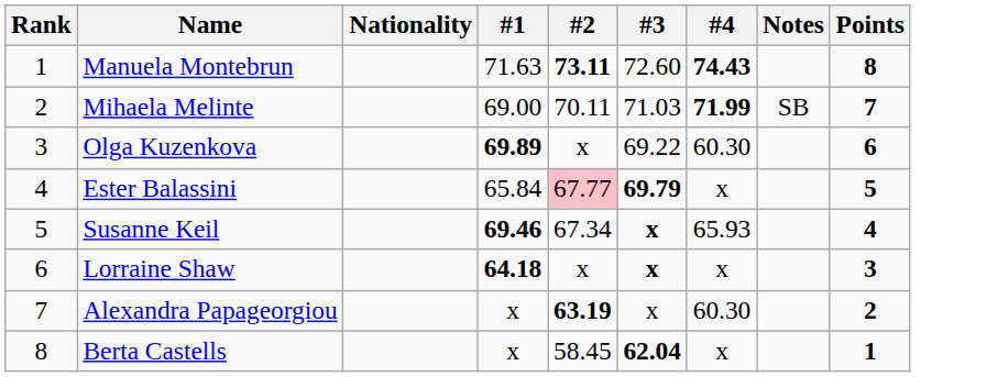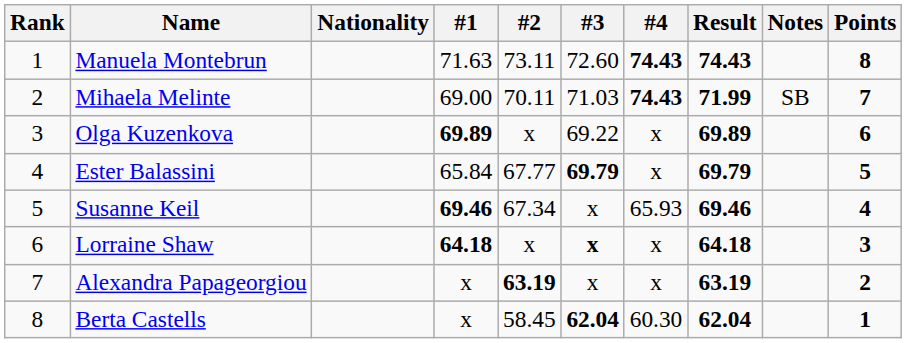+ column: Result | 74.43 | 71.99 | 69.89 | 69.79 | 69.46 | 64.18 | 63.19 | 62.04
Manuela Montebrun | #2: bold -> normal
Mihaela Melinte | #4: 71.99 -> 74.43
Olga Kuzenkova | #4: 60.30 -> x
Ester Balassini | #2: pink background -> no background
Susanne Keil | #3: bold -> normal
Alexandra Papageorgiou | #4: 60.30 -> x
Berta Castells | #4: x -> 60.30
